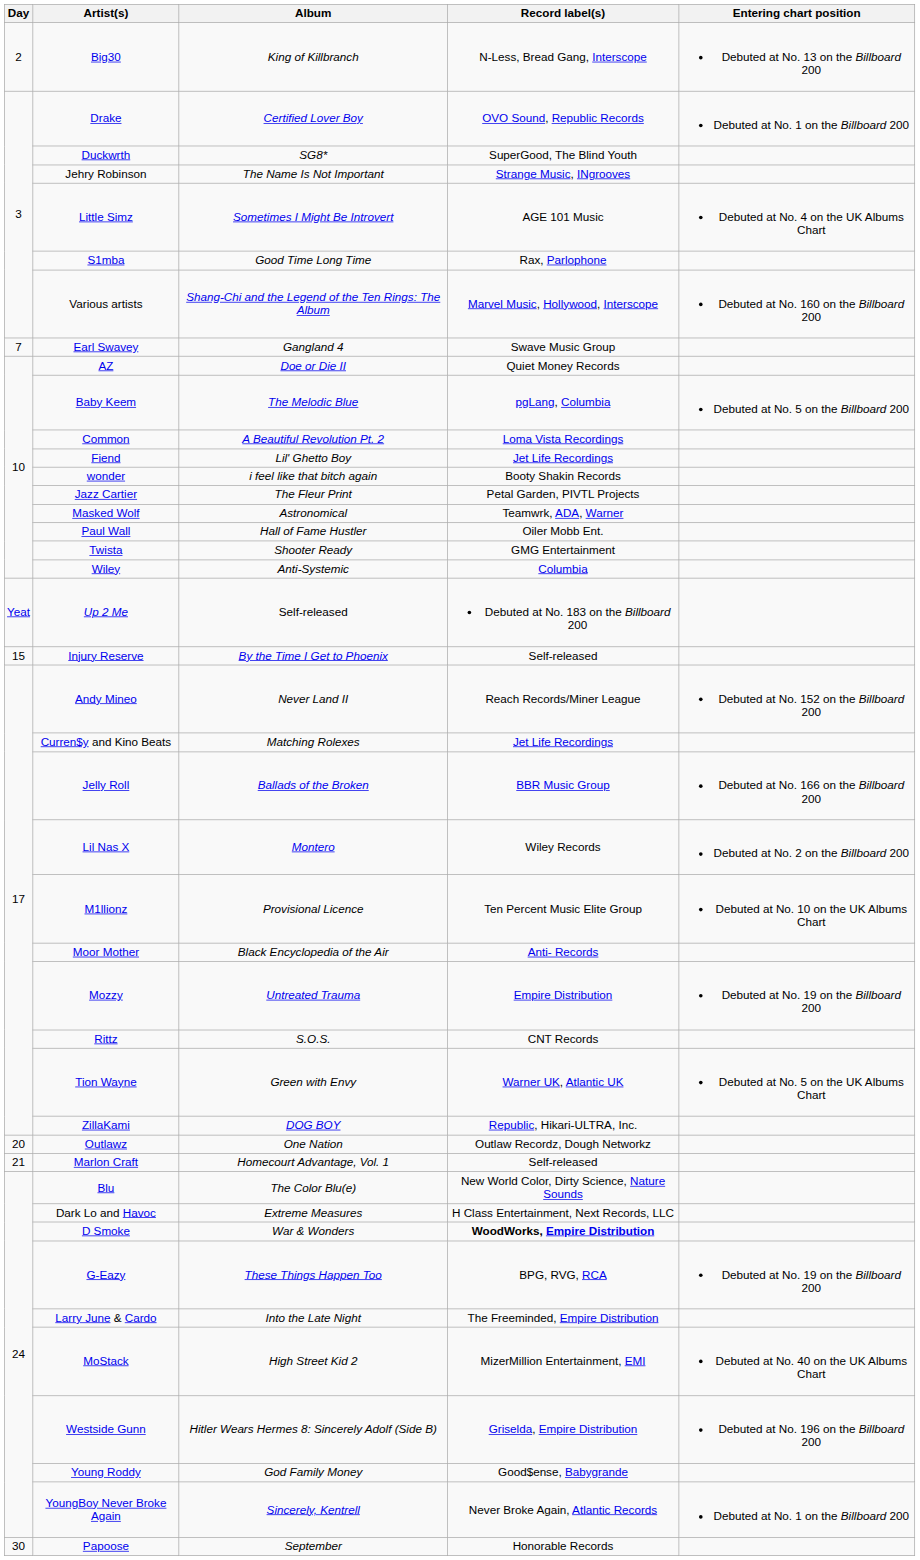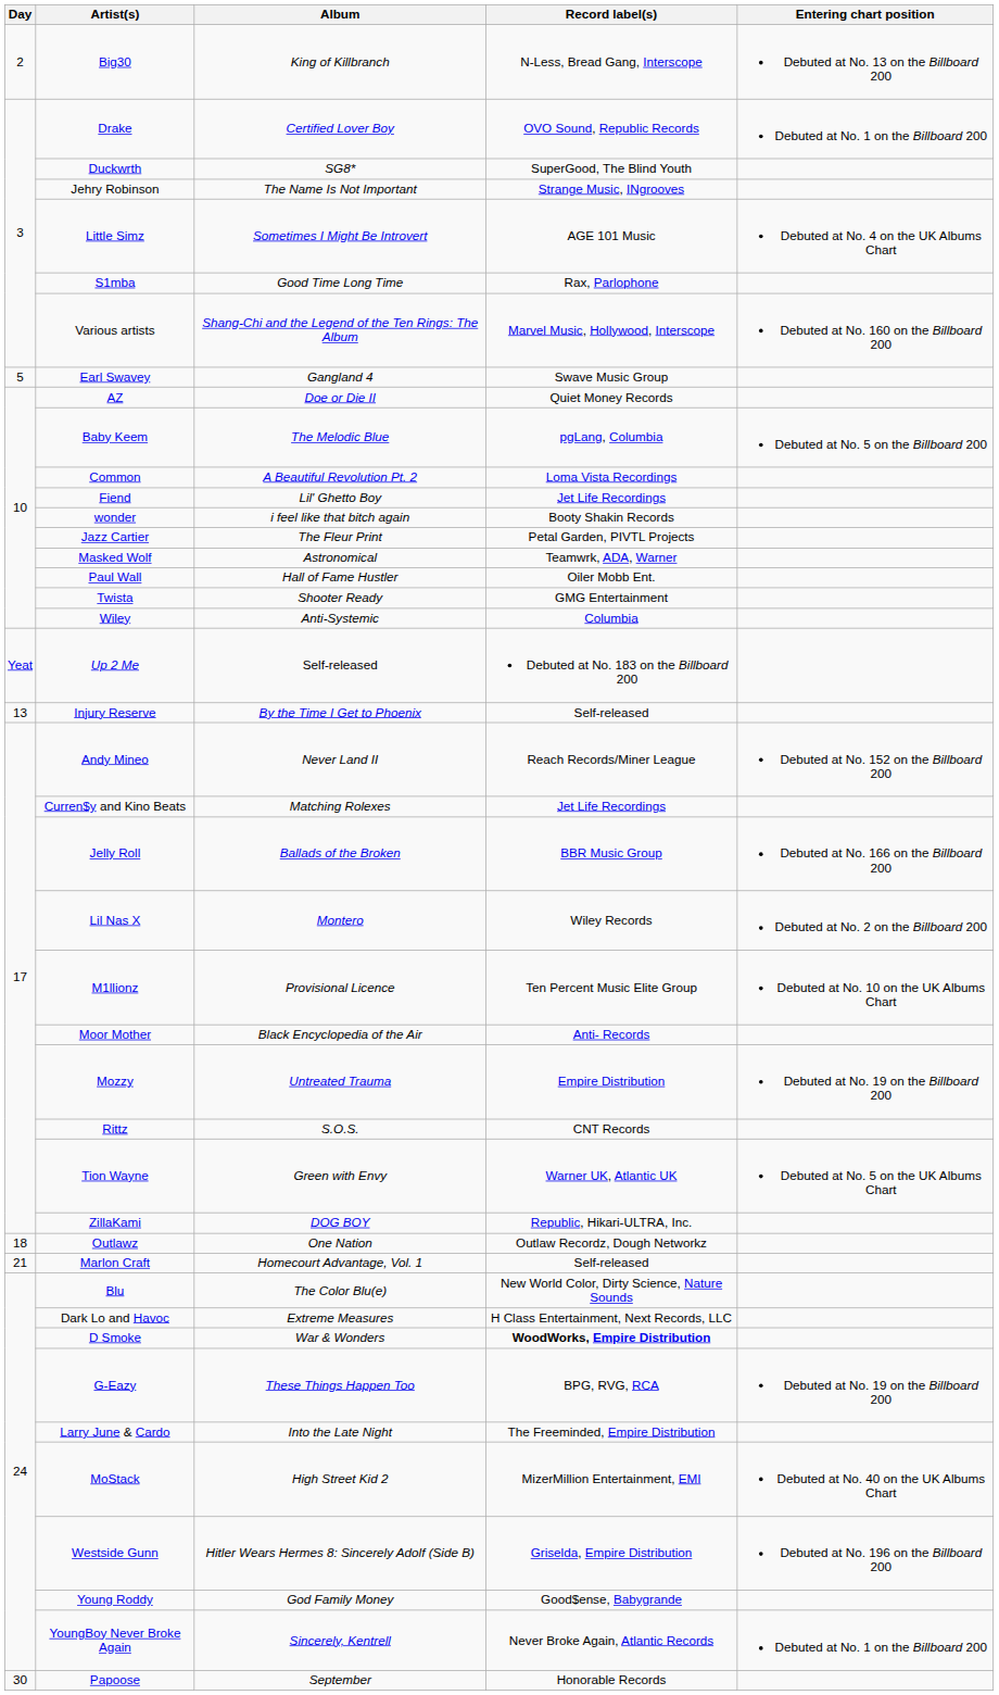Earl Swavey | Day: 7 -> 5
Injury Reserve | Day: 15 -> 13
Outlawz | Day: 20 -> 18
